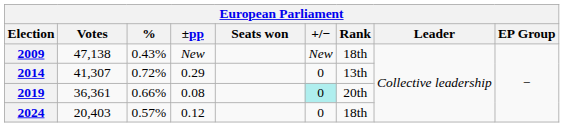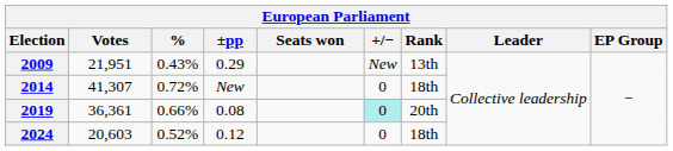2009 | Votes: 47,138 -> 21,951
2009 | ±pp: New -> 0.29
2009 | Rank: 18th -> 13th
2014 | ±pp: 0.29 -> New
2014 | Rank: 13th -> 18th
2024 | Votes: 20,403 -> 20,603
2024 | %: 0.57% -> 0.52%
